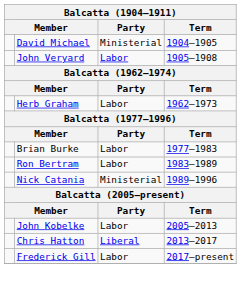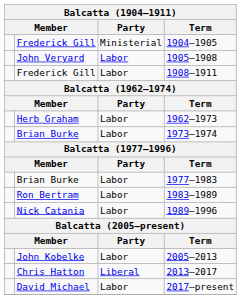1904–1905 | column 2: David Michael -> Frederick Gill
+ row: Frederick Gill | Labor | 1908–1911
+ row: Brian Burke | Labor | 1973–1974
1989–1996 | Party: Ministerial -> Labor
2017–present | column 2: Frederick Gill -> David Michael
